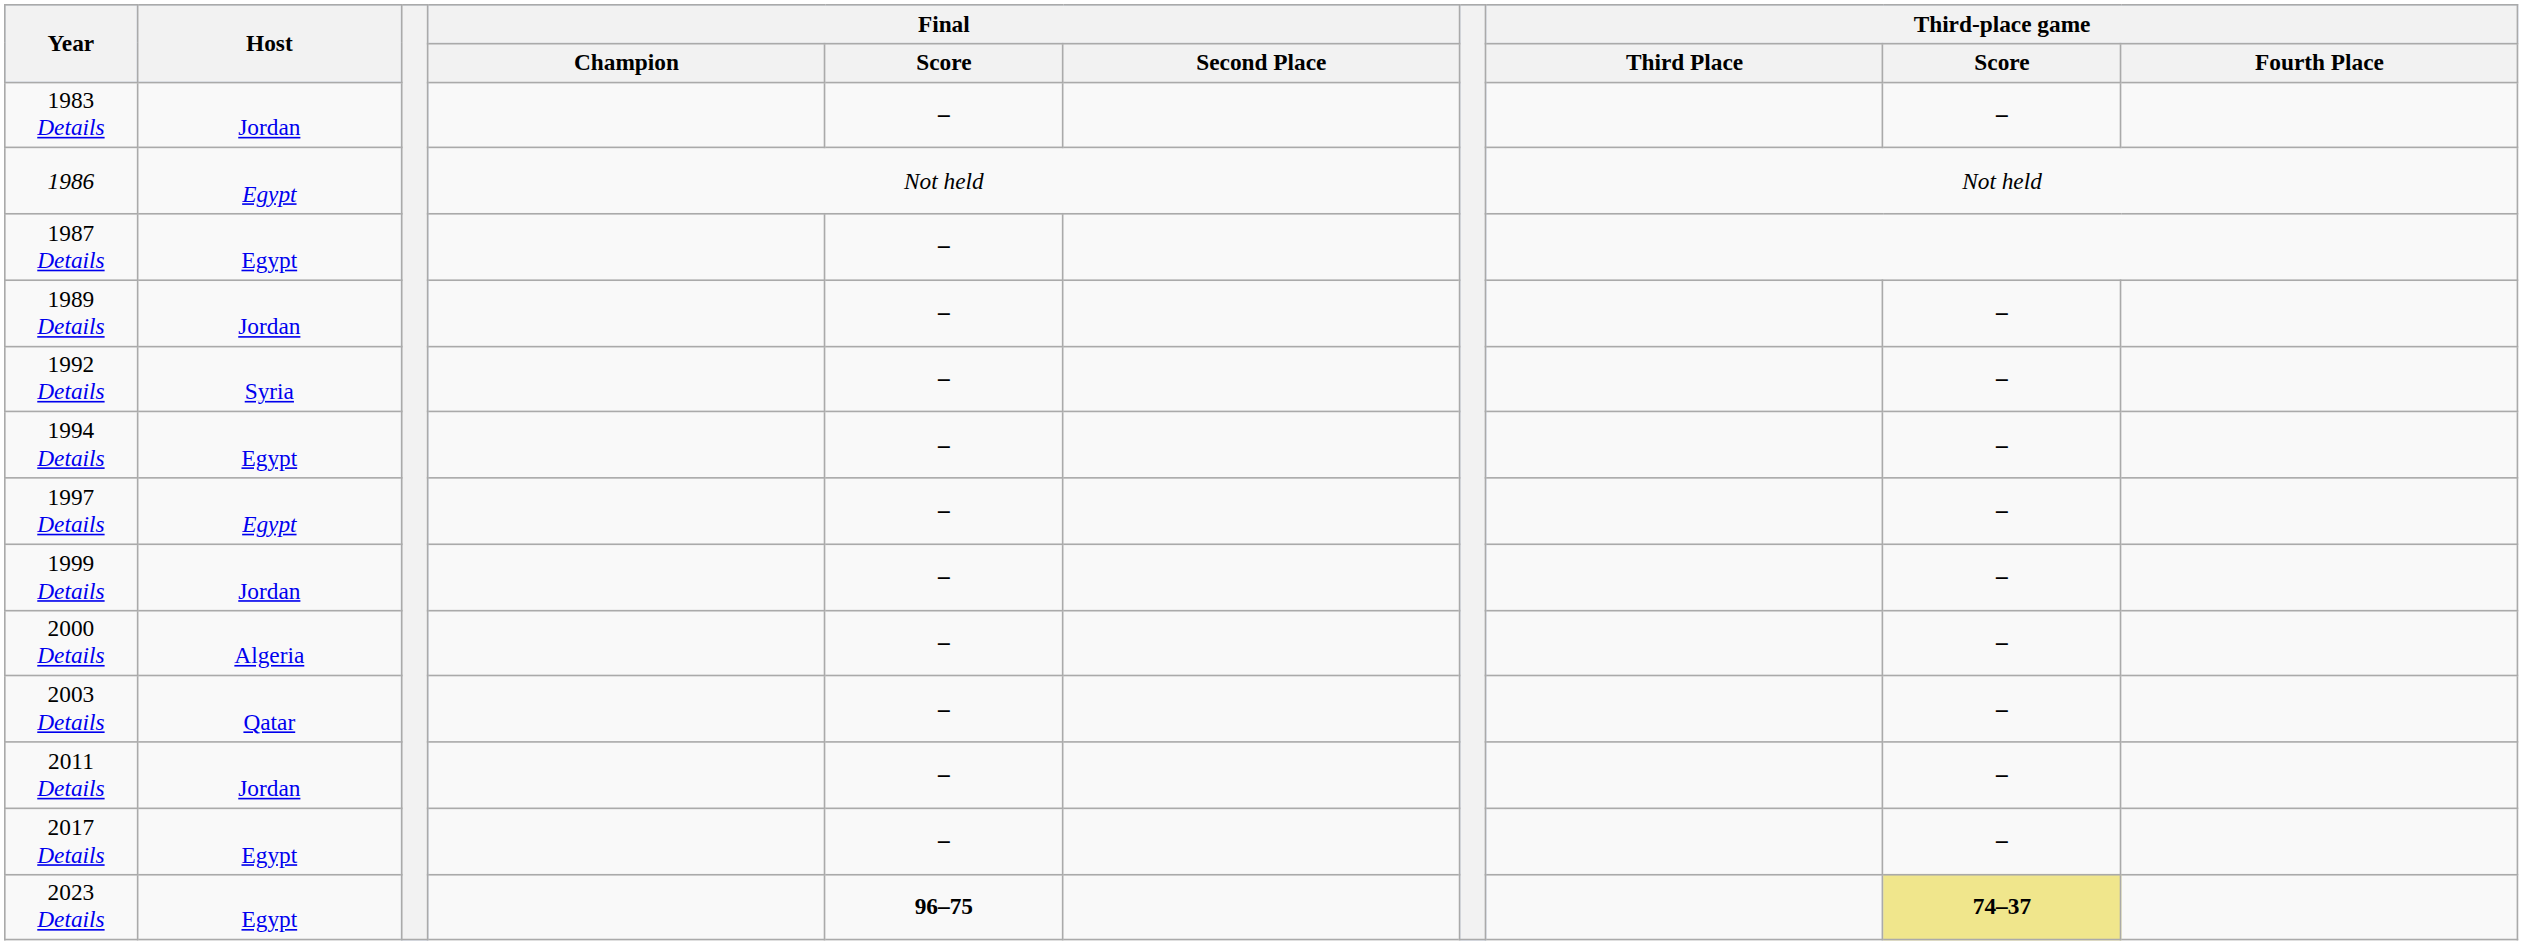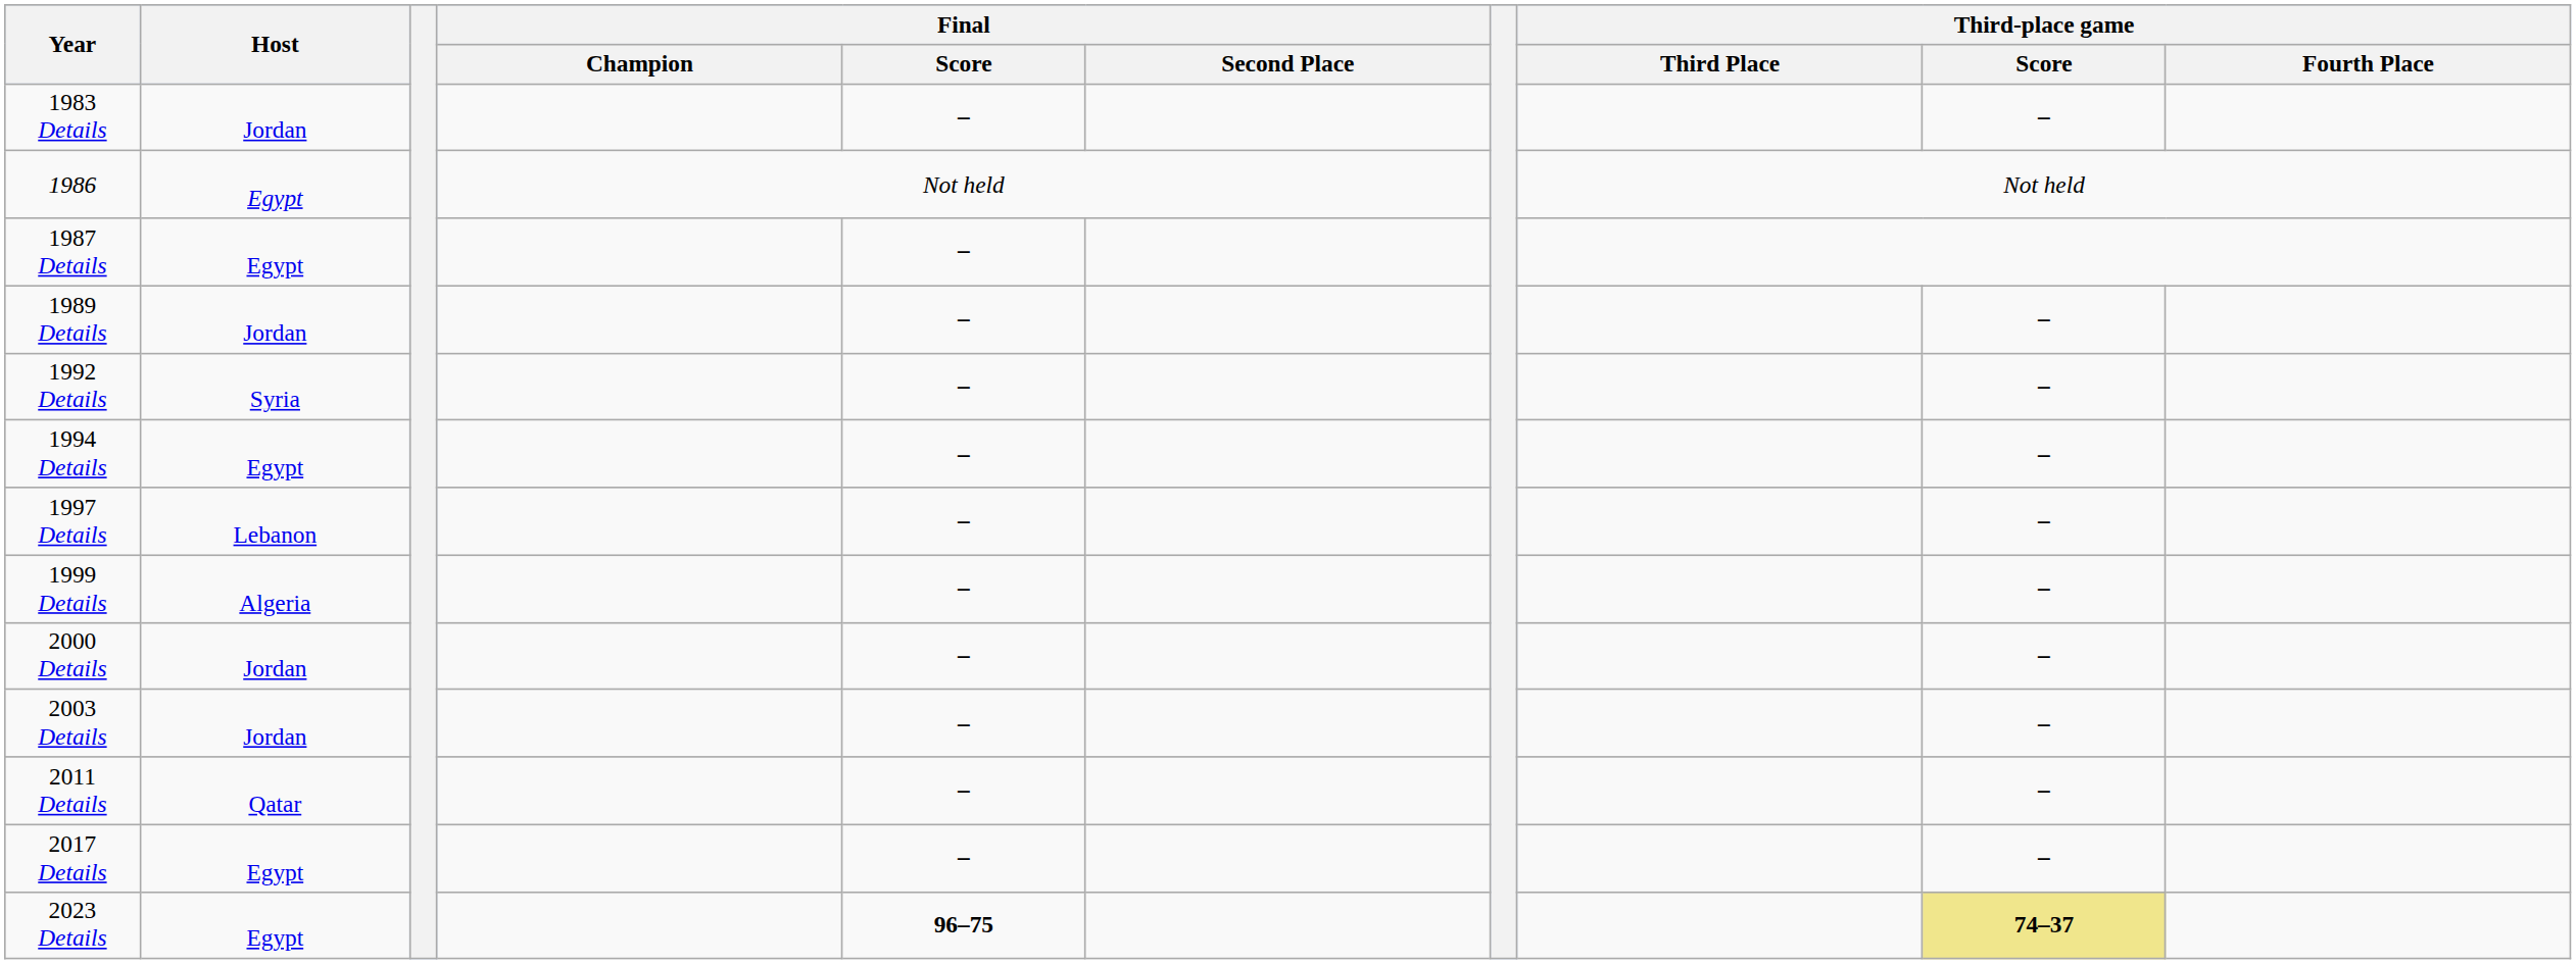1997 Details | Host: Egypt -> Lebanon
1999 Details | Host: Jordan -> Algeria
2000 Details | Host: Algeria -> Jordan
2003 Details | Host: Qatar -> Jordan
2011 Details | Host: Jordan -> Qatar
